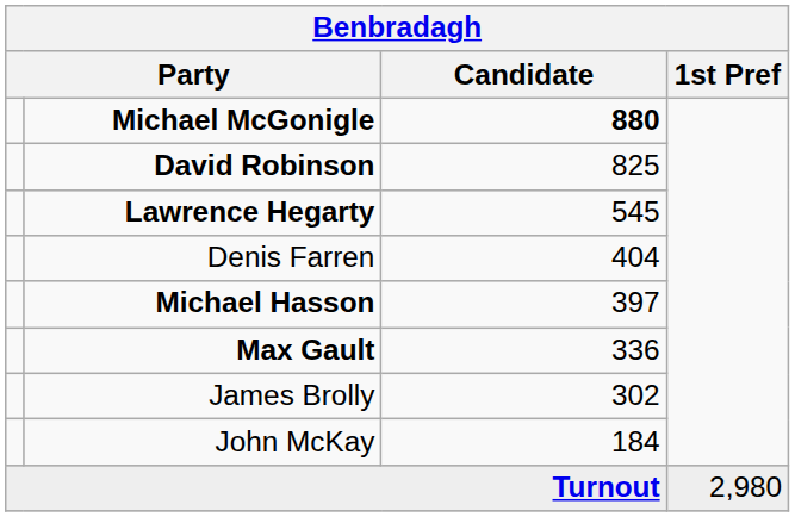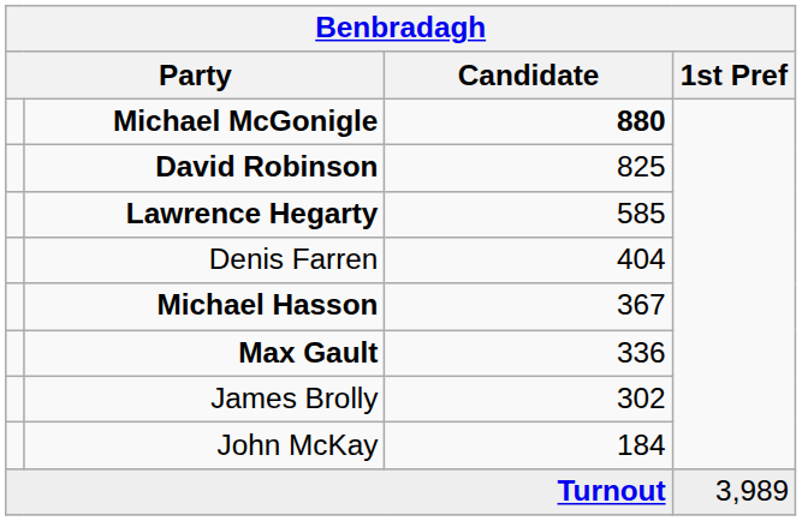Lawrence Hegarty | Candidate: 545 -> 585
Michael Hasson | Candidate: 397 -> 367
Turnout | 1st Pref: 2,980 -> 3,989
